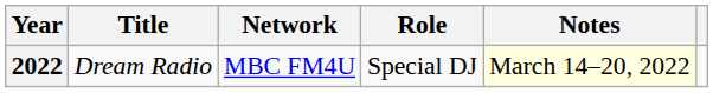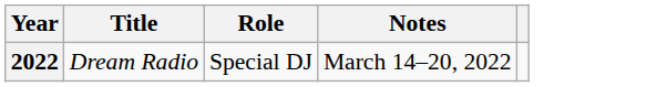- column: Network | MBC FM4U
2022 | Notes: lightyellow background -> no background
